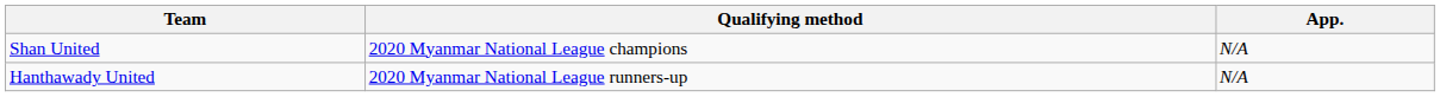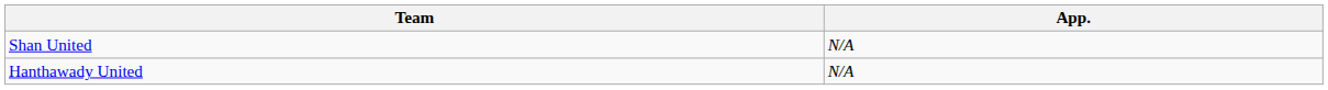- column: Qualifying method | 2020 Myanmar National League champions | 2020 Myanmar National League runners-up
